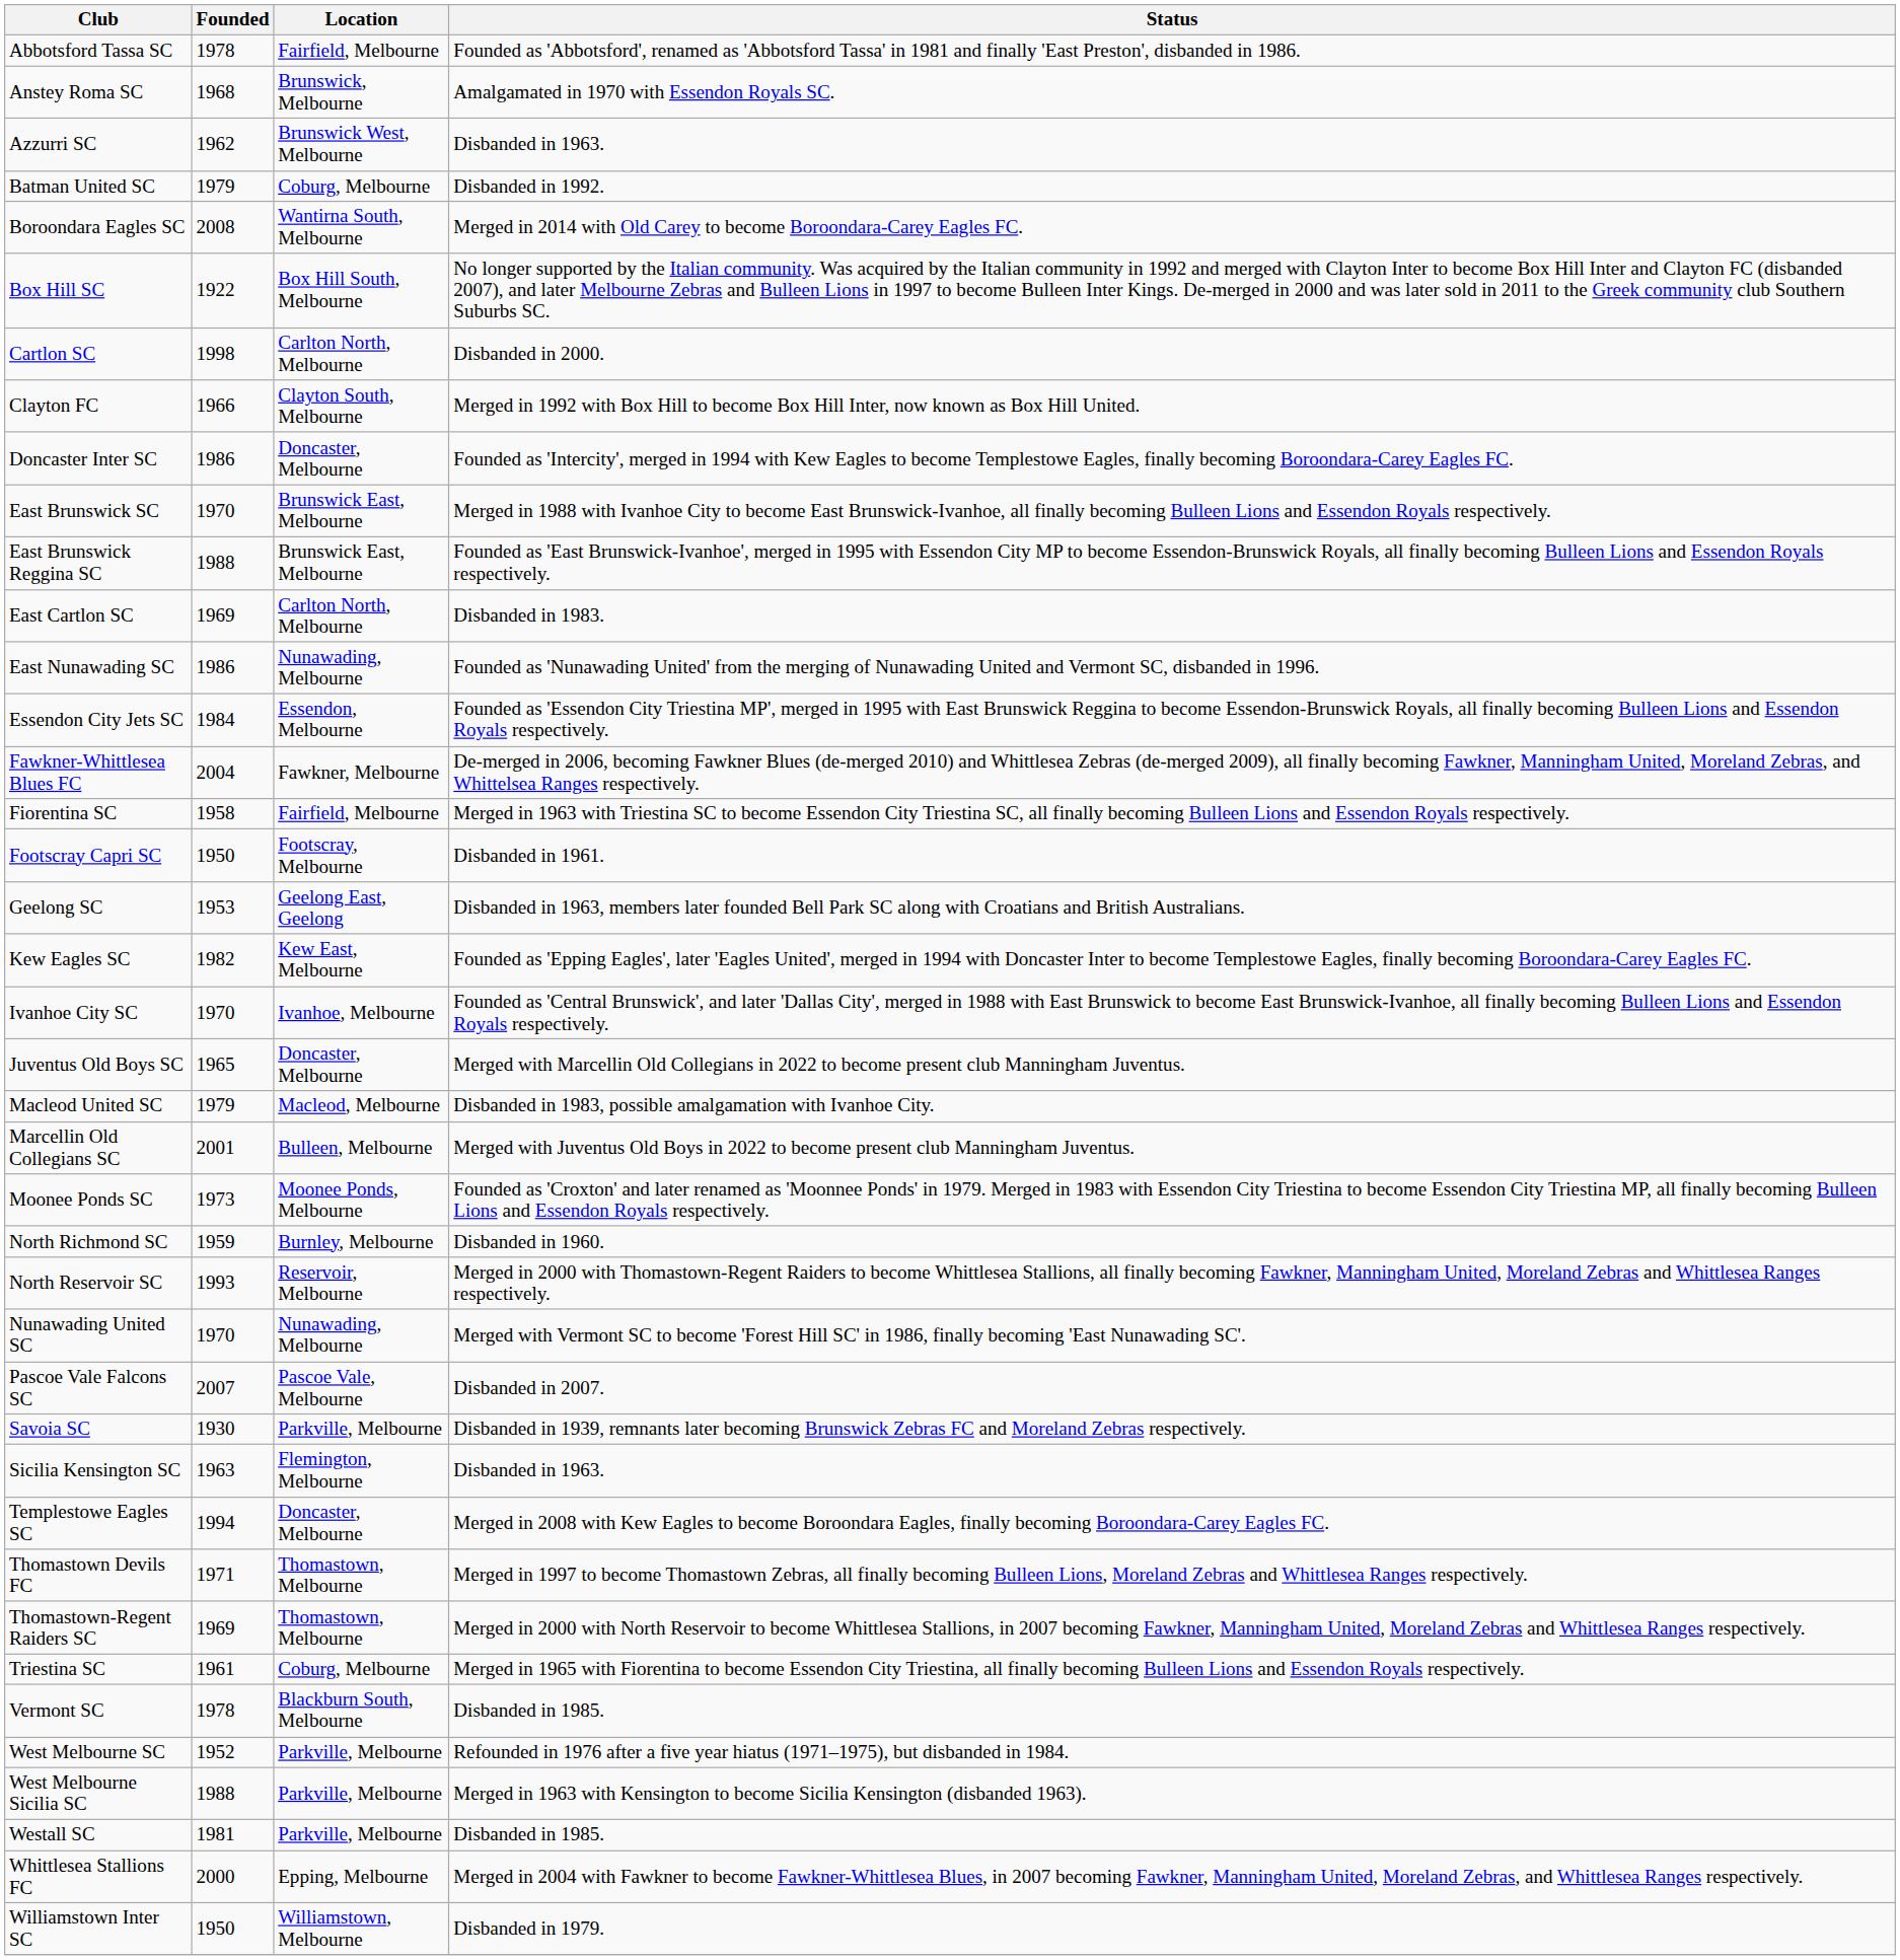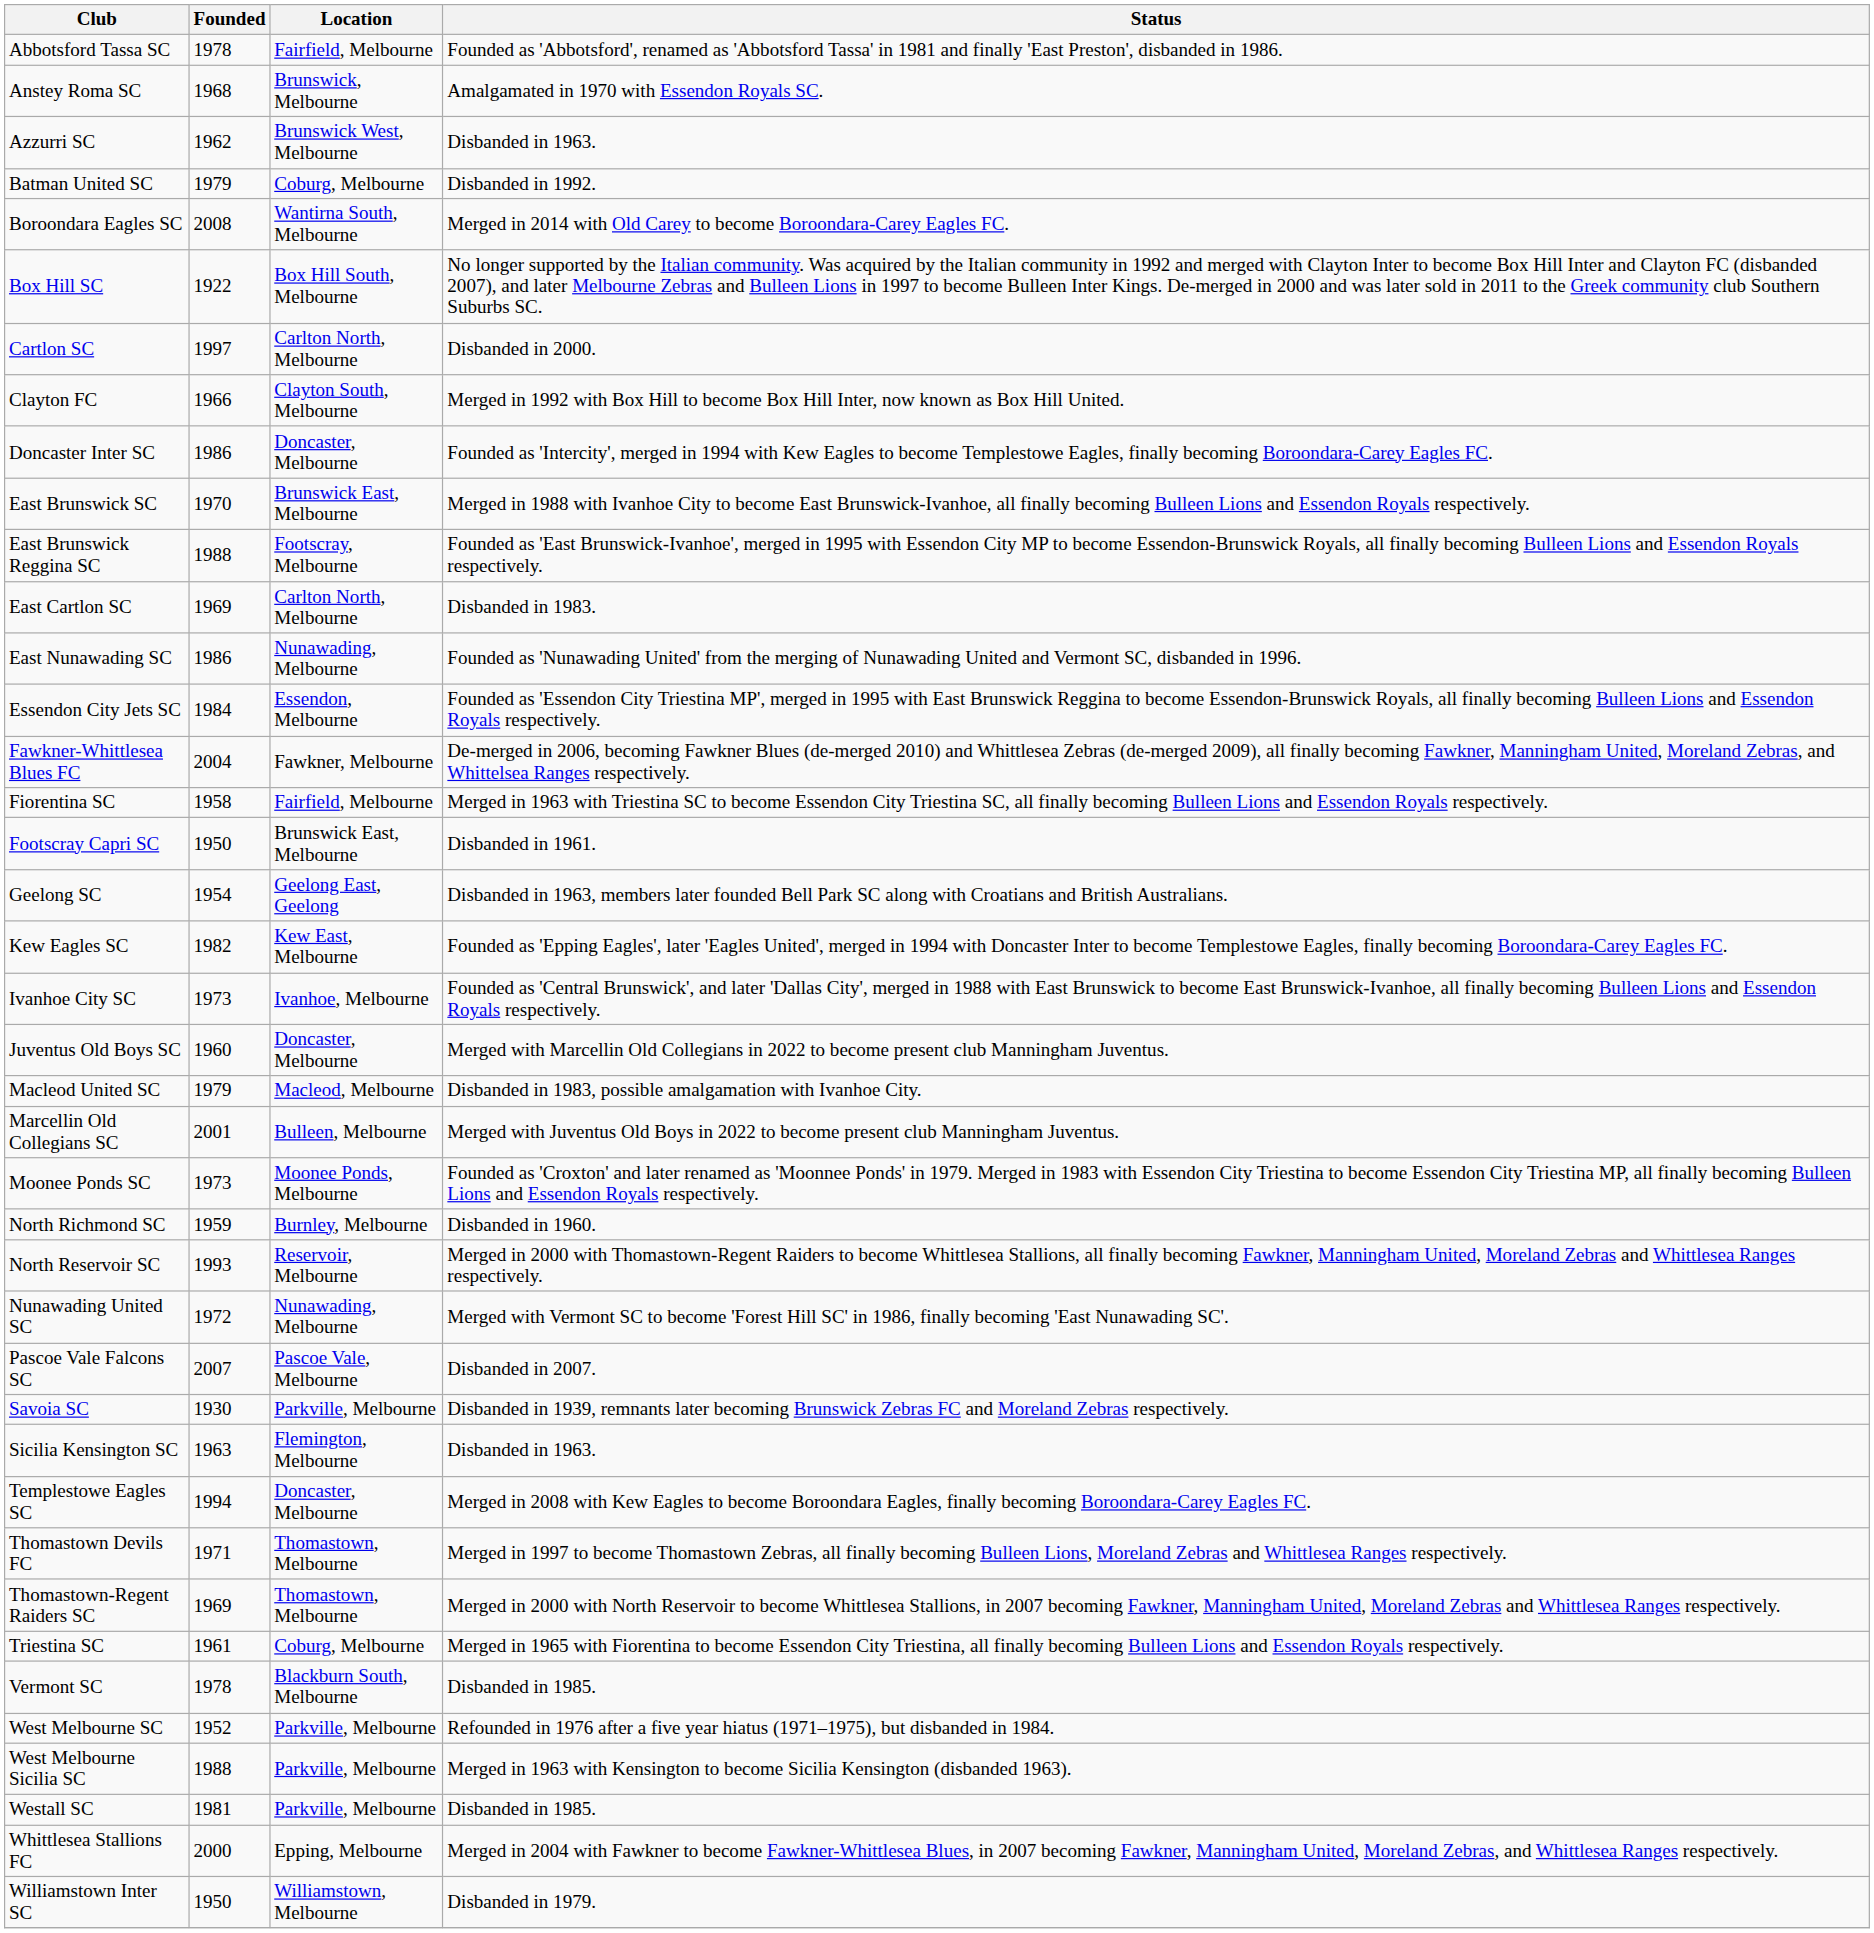Cartlon SC | Founded: 1998 -> 1997
East Brunswick Reggina SC | Location: Brunswick East, Melbourne -> Footscray, Melbourne
Footscray Capri SC | Location: Footscray, Melbourne -> Brunswick East, Melbourne
Geelong SC | Founded: 1953 -> 1954
Ivanhoe City SC | Founded: 1970 -> 1973
Juventus Old Boys SC | Founded: 1965 -> 1960
Nunawading United SC | Founded: 1970 -> 1972
